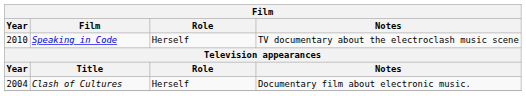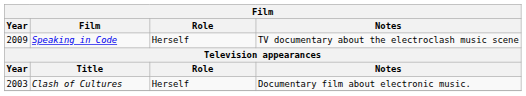Speaking in Code | Year: 2010 -> 2009
Clash of Cultures | Year: 2004 -> 2003
